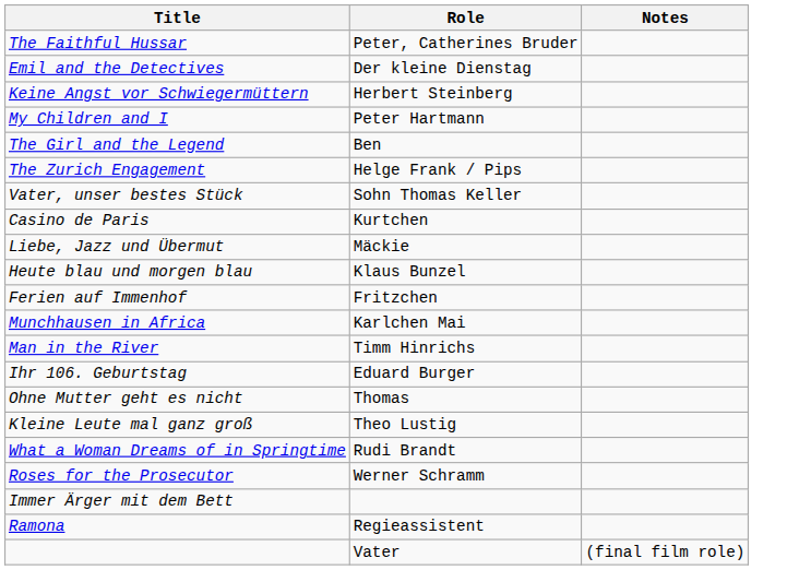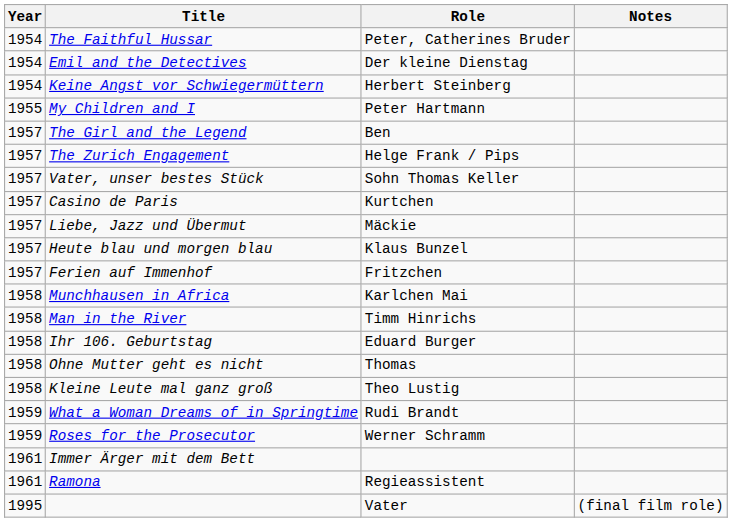+ column: Year | 1954 | 1954 | 1954 | 1955 | 1957 | 1957 | 1957 | 1957 | 1957 | 1957 | 1957 | 1958 | 1958 | 1958 | 1958 | 1958 | 1959 | 1959 | 1961 | 1961 | 1995
